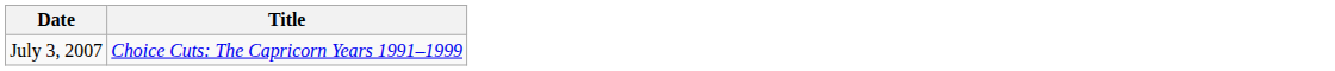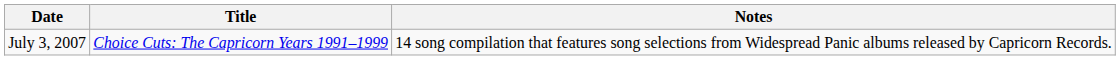+ column: Notes | 14 song compilation that features song selections from Widespread Panic albums released by Capricorn Records.
